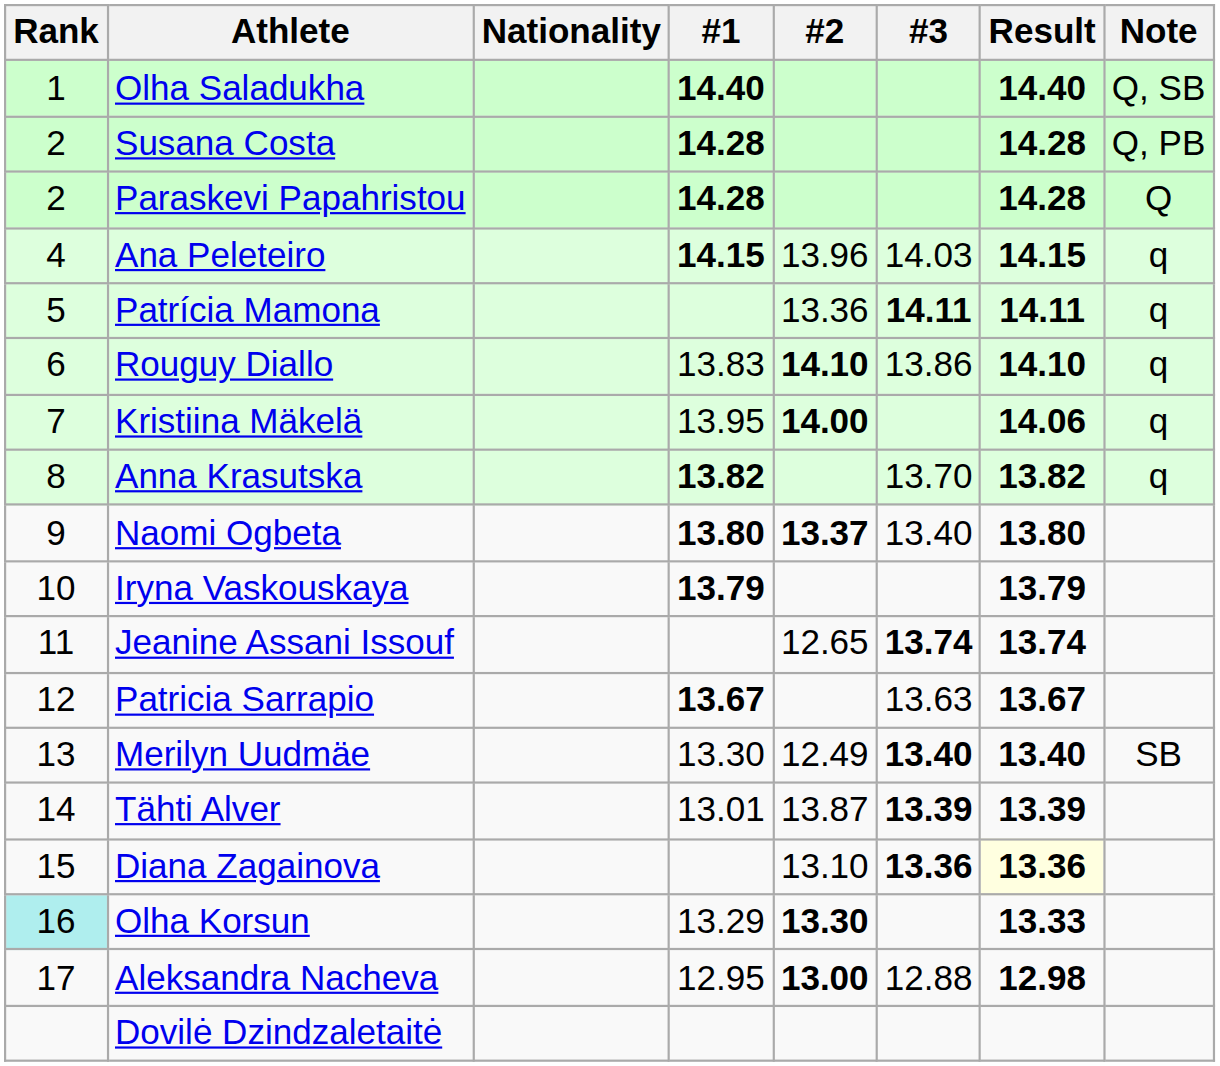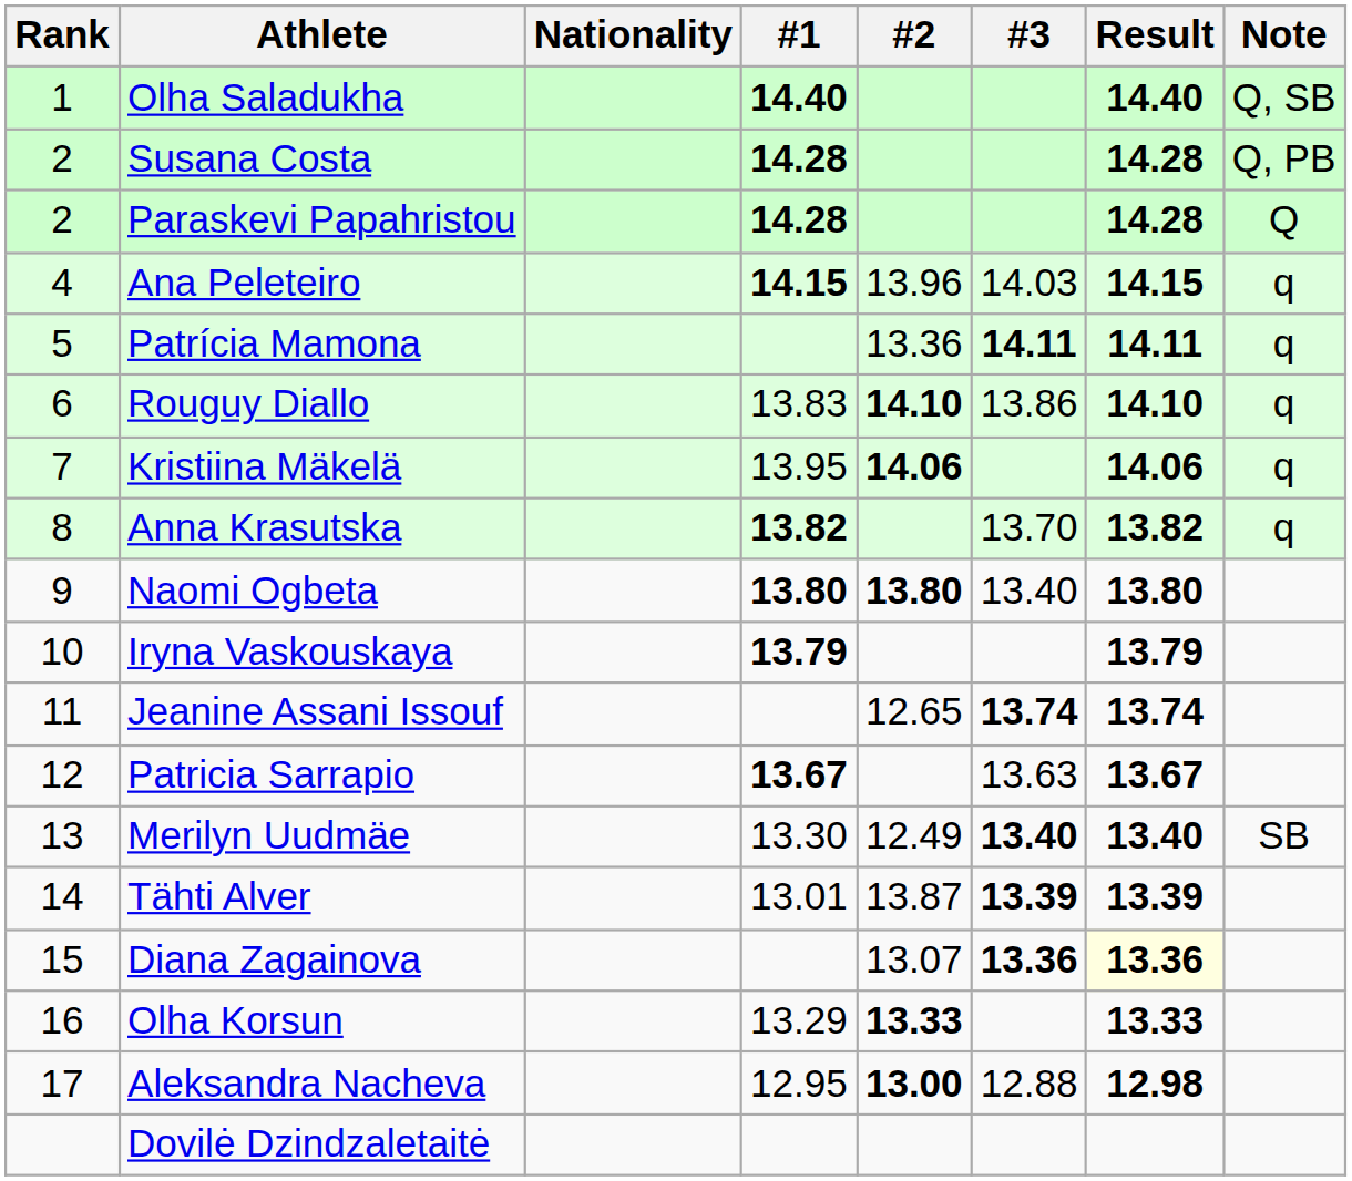Kristiina Mäkelä | #2: 14.00 -> 14.06
Naomi Ogbeta | #2: 13.37 -> 13.80
Diana Zagainova | #2: 13.10 -> 13.07
Olha Korsun | Rank: paleturquoise background -> no background
Olha Korsun | #2: 13.30 -> 13.33
